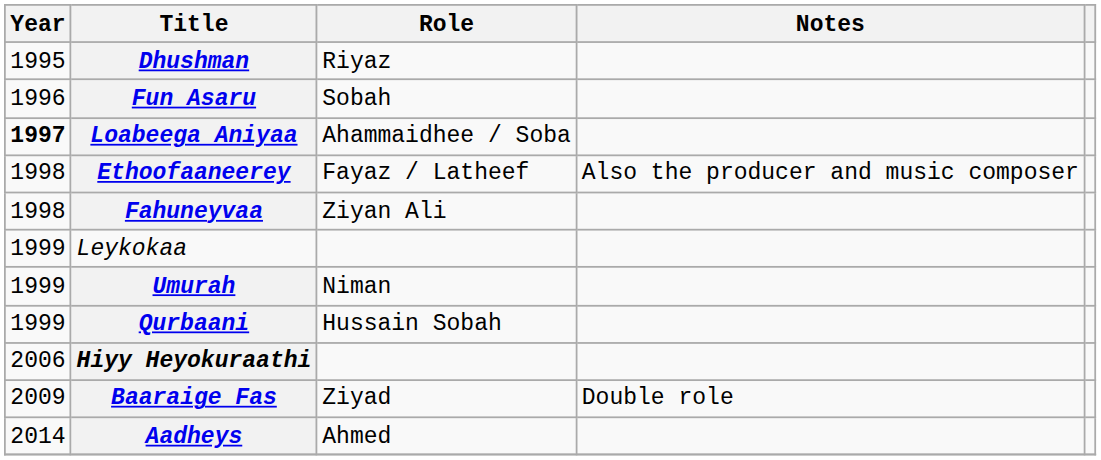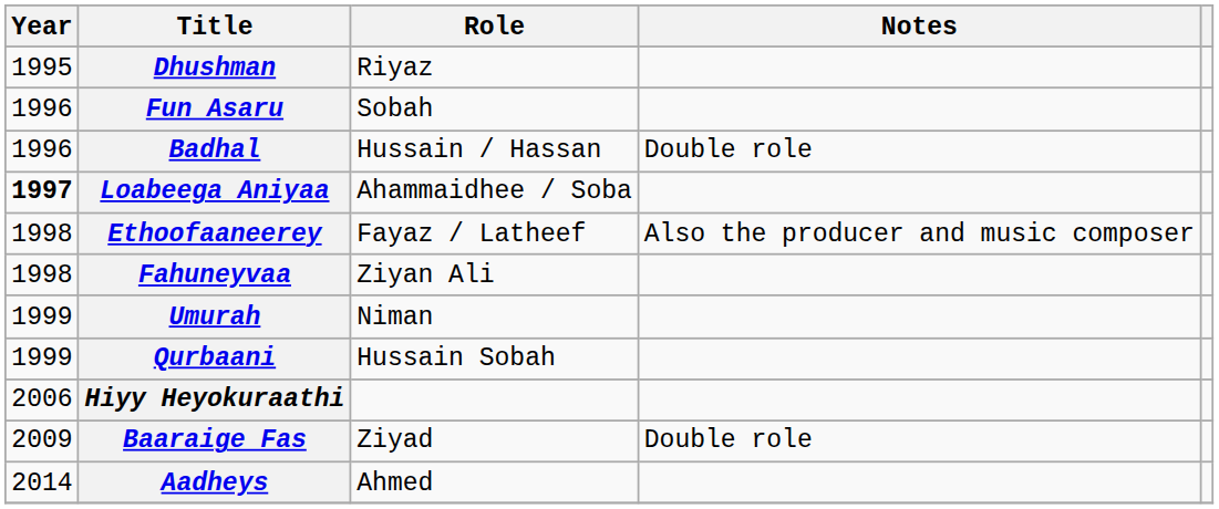+ row: 1996 | Badhal | Hussain / Hassan | Double role
- row: 1999 | Leykokaa
